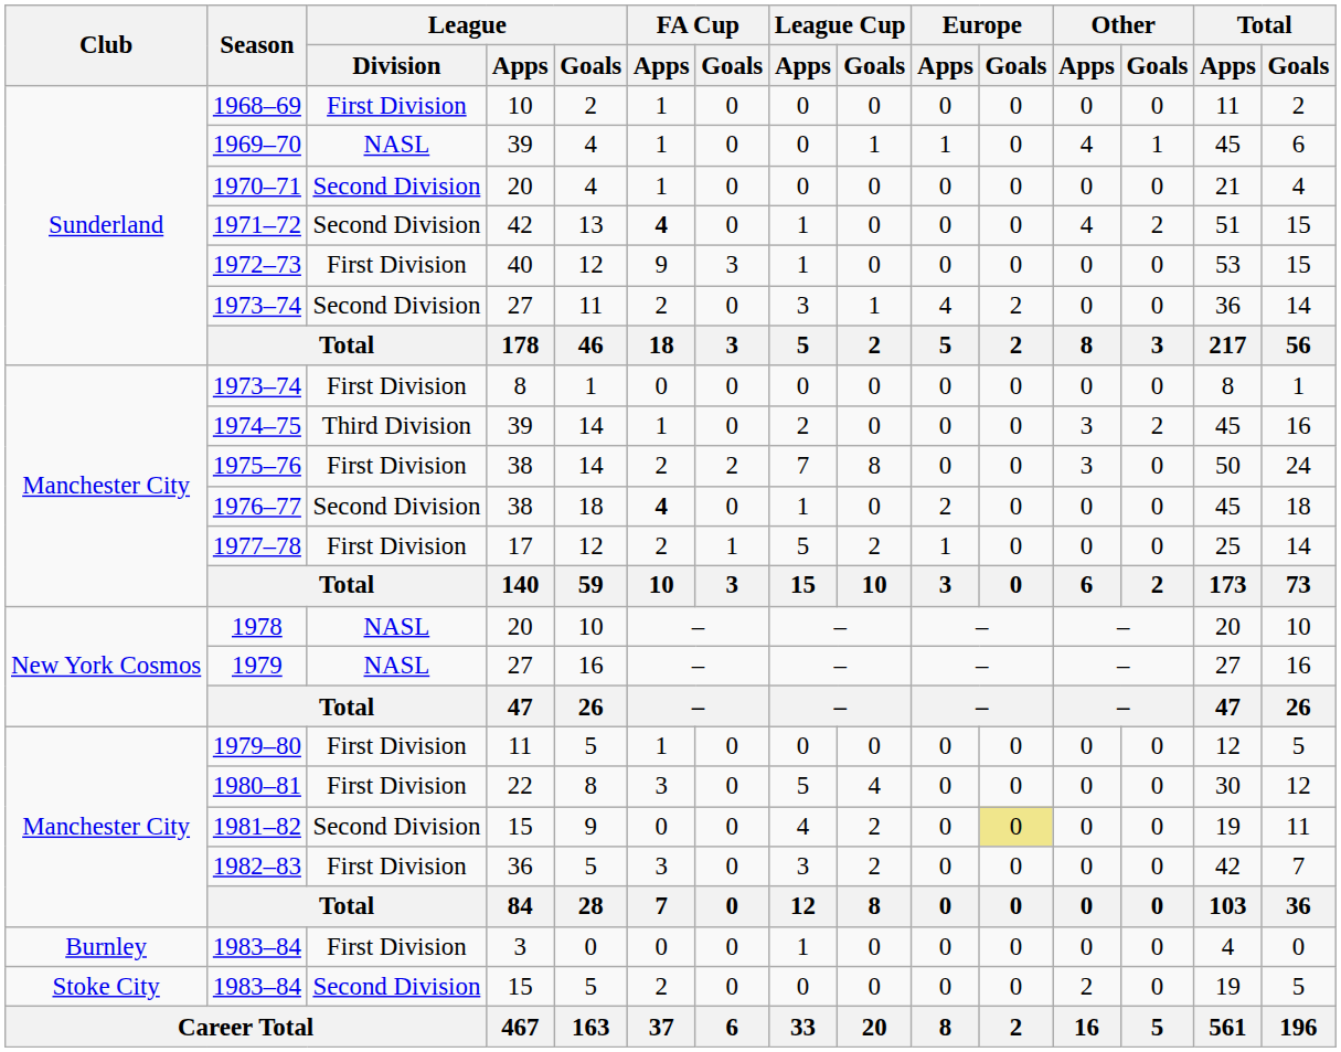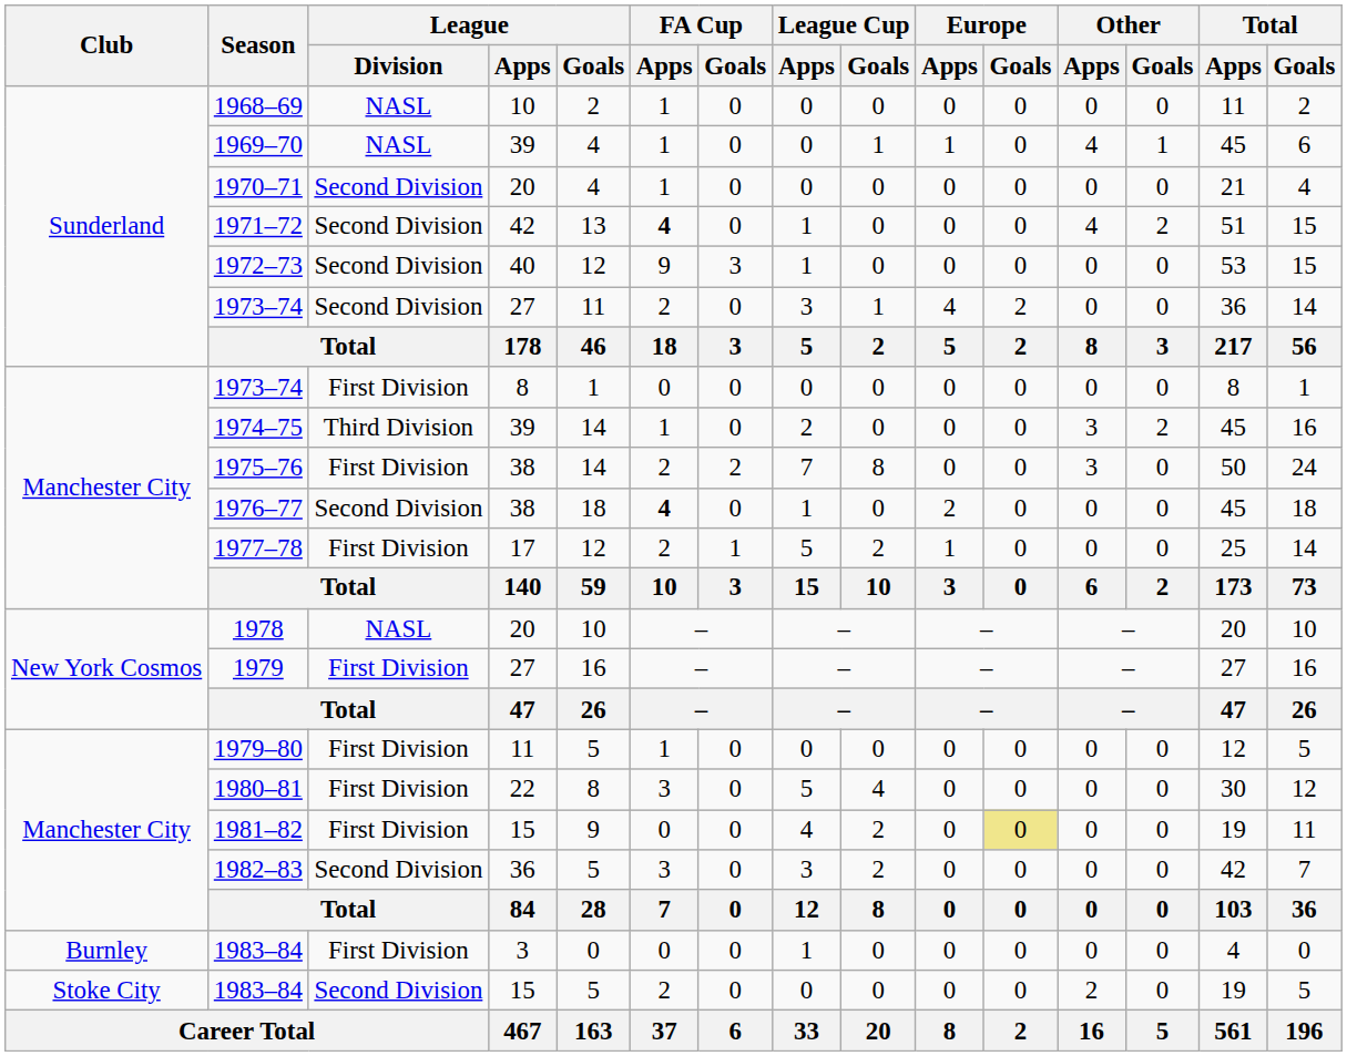1968–69 | League / Division: First Division -> NASL
1972–73 | League / Division: First Division -> Second Division
1979 | League / Division: NASL -> First Division
1981–82 | League / Division: Second Division -> First Division
1982–83 | League / Division: First Division -> Second Division
